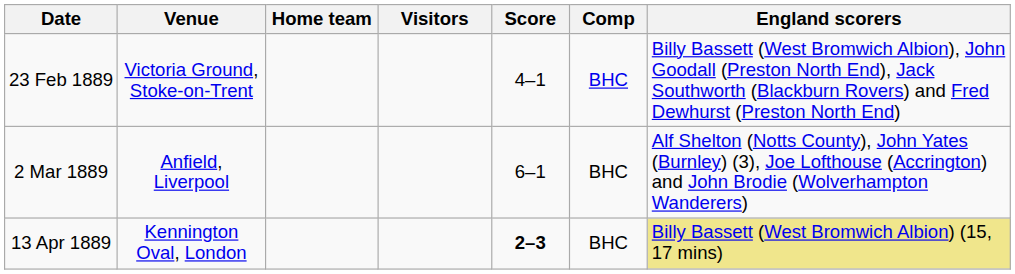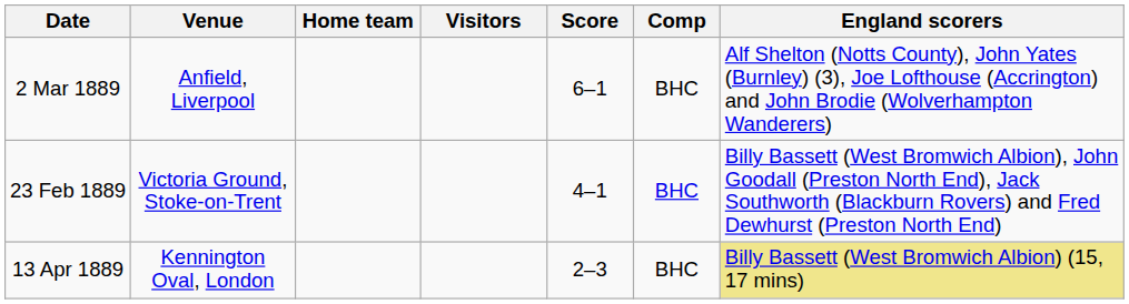rows swapped: 23 Feb 1889 <-> 2 Mar 1889
13 Apr 1889 | Score: bold -> normal
